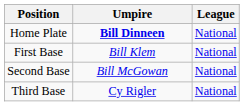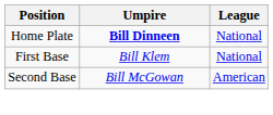Second Base | League: National -> American
- row: Third Base | Cy Rigler | National
